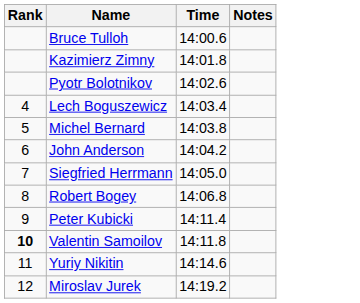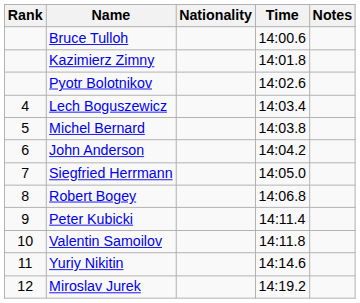+ column: Nationality
Valentin Samoilov | Rank: bold -> normal
